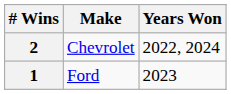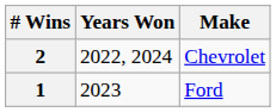columns swapped: Make <-> Years Won
